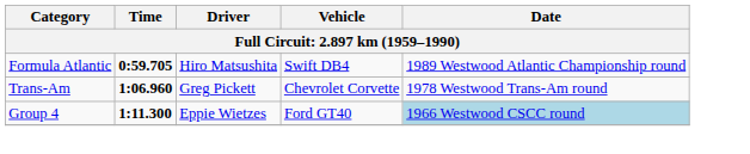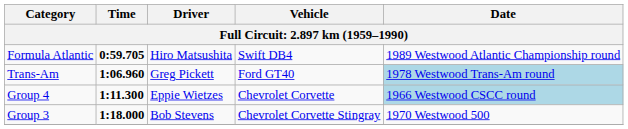Trans-Am | Vehicle: Chevrolet Corvette -> Ford GT40
Trans-Am | Date: no background -> lightblue background
Group 4 | Vehicle: Ford GT40 -> Chevrolet Corvette
+ row: Group 3 | 1:18.000 | Bob Stevens | Chevrolet Corvette Stingray | 1970 Westwood 500
